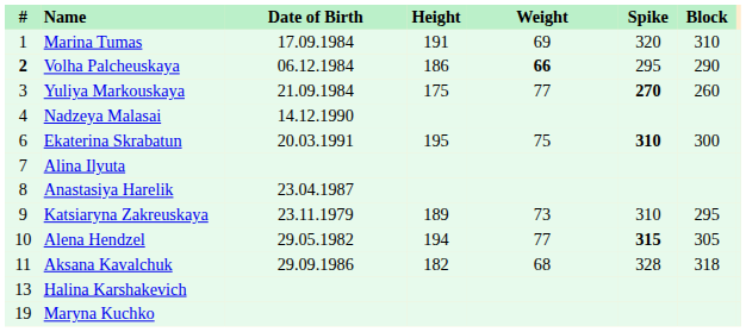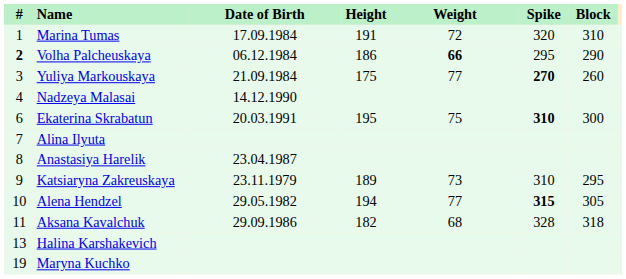Marina Tumas | Weight: 69 -> 72
